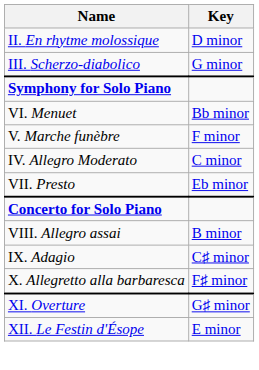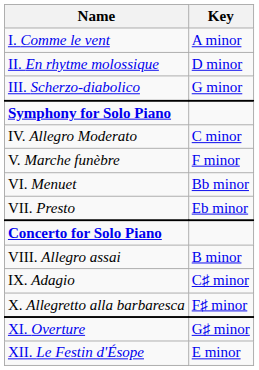+ row: I. Comme le vent | A minor
rows swapped: IV. Allegro Moderato <-> VI. Menuet
